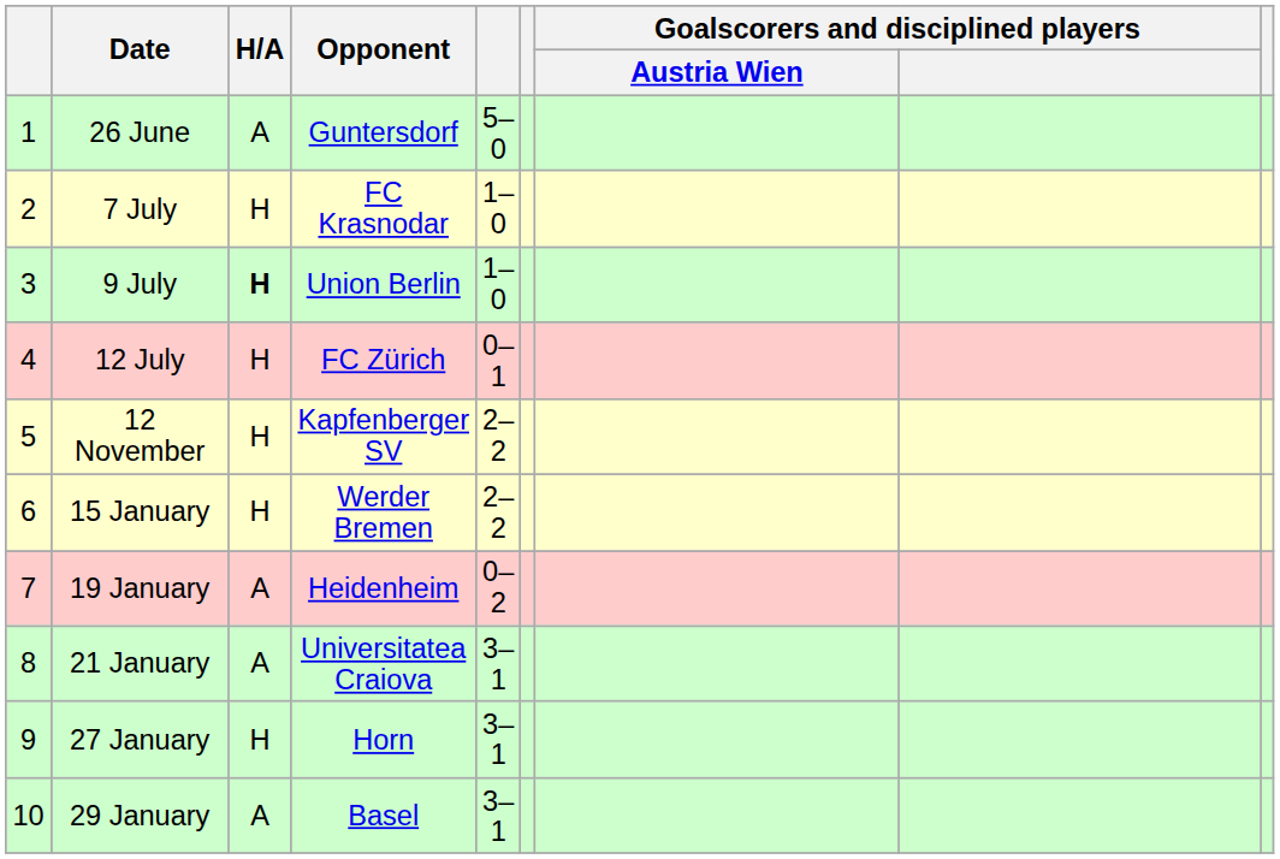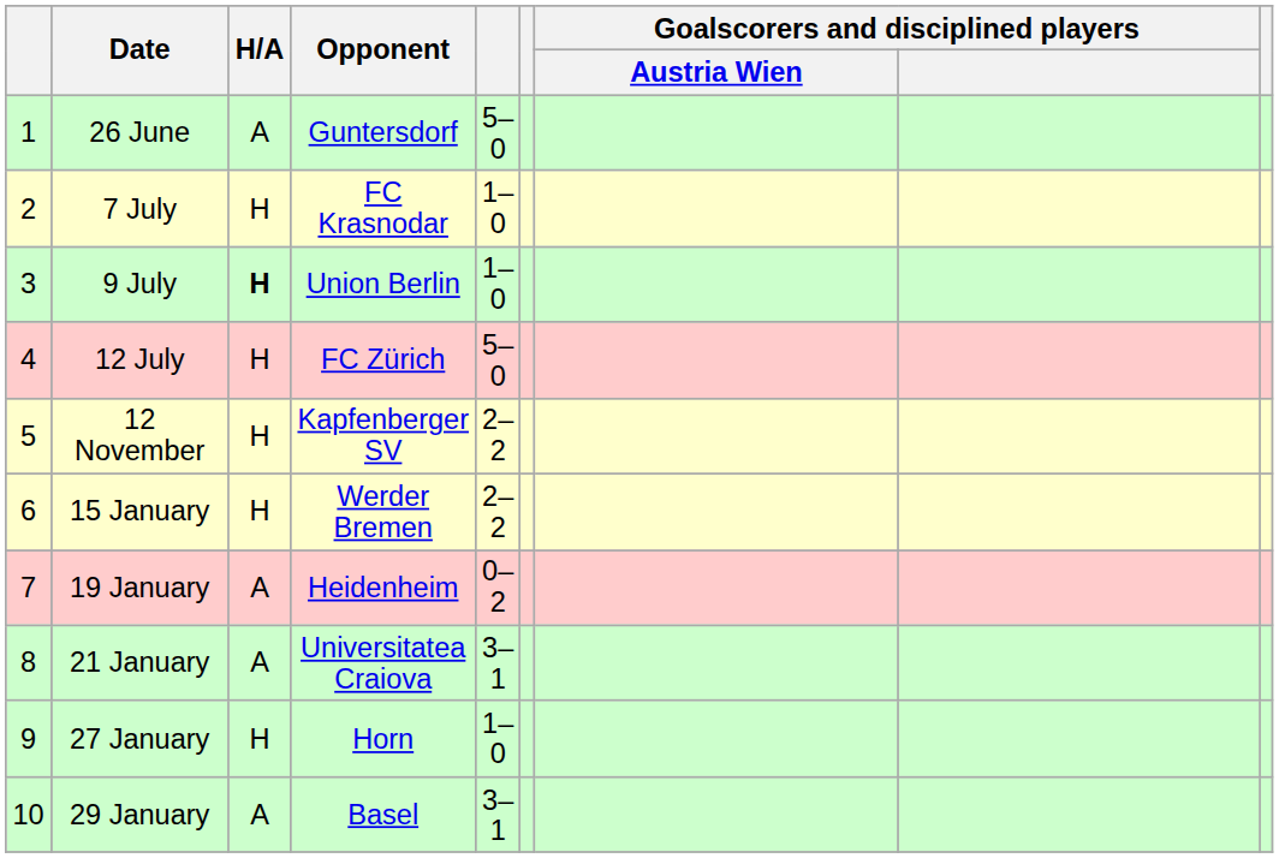12 July | column 5: 0–1 -> 5–0
27 January | column 5: 3–1 -> 1–0
